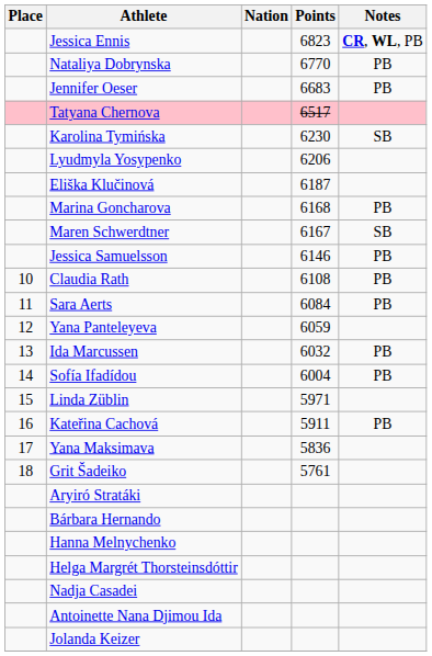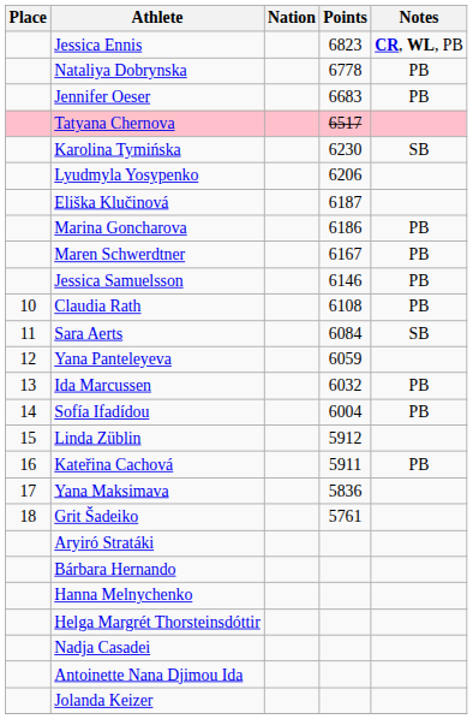Nataliya Dobrynska | Points: 6770 -> 6778
Marina Goncharova | Points: 6168 -> 6186
Maren Schwerdtner | Notes: SB -> PB
Sara Aerts | Notes: PB -> SB
Linda Züblin | Points: 5971 -> 5912
